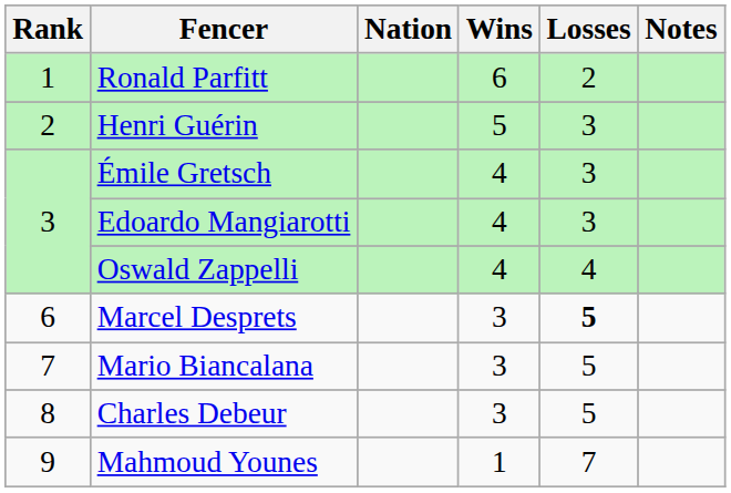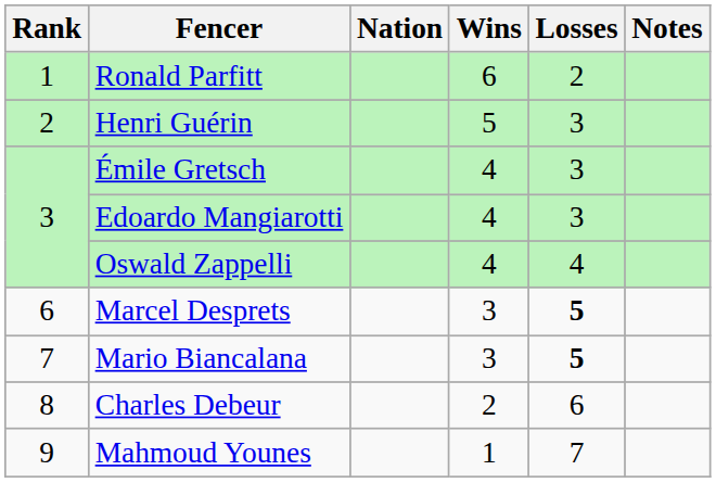Mario Biancalana | Losses: normal -> bold
Charles Debeur | Wins: 3 -> 2
Charles Debeur | Losses: 5 -> 6
